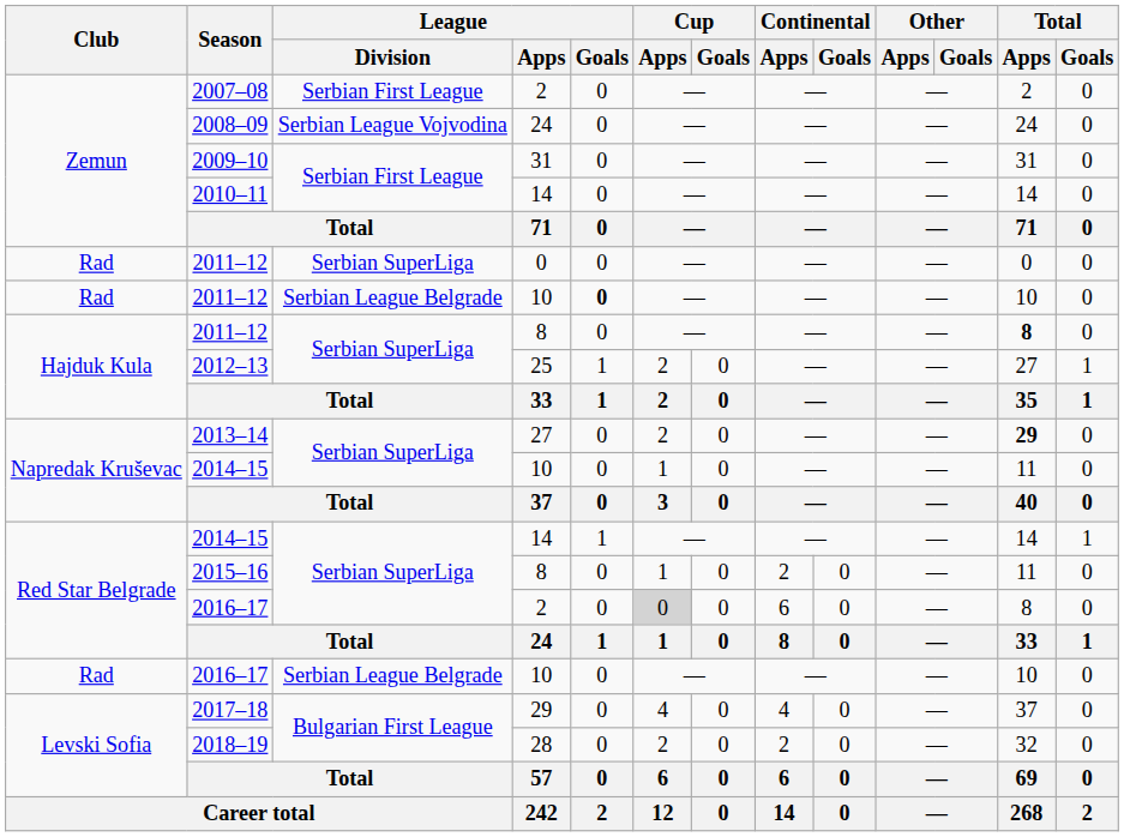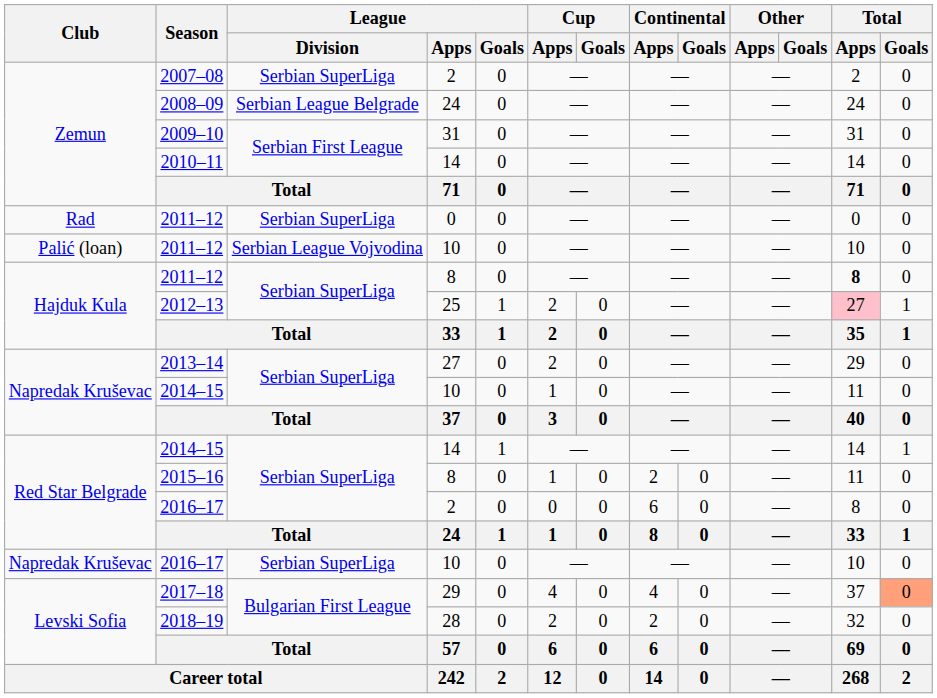2007–08 | League / Division: Serbian First League -> Serbian SuperLiga
2008–09 | League / Division: Serbian League Vojvodina -> Serbian League Belgrade
2011–12 / 10 | Club: Rad -> Palić (loan)
2011–12 / 10 | League / Division: Serbian League Belgrade -> Serbian League Vojvodina
2011–12 / 10 | League / Goals: bold -> normal
2012–13 | Total / Apps: no background -> pink background
2013–14 | Total / Apps: bold -> normal
2016–17 / 2 | Cup / Apps: lightgrey background -> no background
2016–17 / 10 | Club: Rad -> Napredak Kruševac
2016–17 / 10 | League / Division: Serbian League Belgrade -> Serbian SuperLiga
2017–18 | Total / Goals: no background -> lightsalmon background
